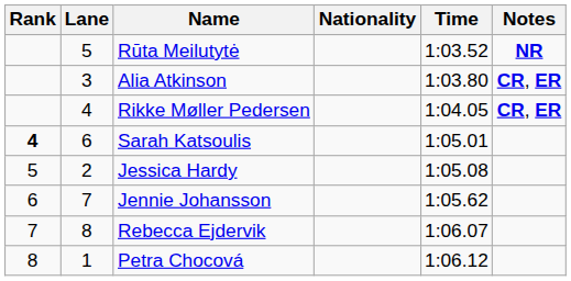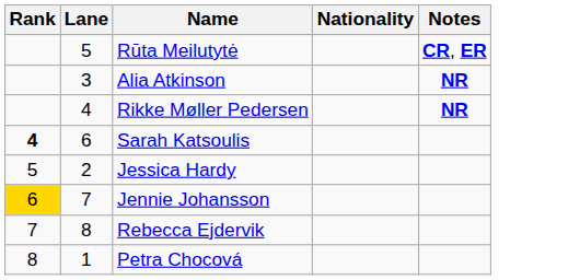- column: Time | 1:03.52 | 1:03.80 | 1:04.05 | 1:05.01 | 1:05.08 | 1:05.62 | 1:06.07 | 1:06.12
Rūta Meilutytė | Notes: NR -> CR, ER
Alia Atkinson | Notes: CR, ER -> NR
Rikke Møller Pedersen | Notes: CR, ER -> NR
Jennie Johansson | Rank: no background -> gold background
